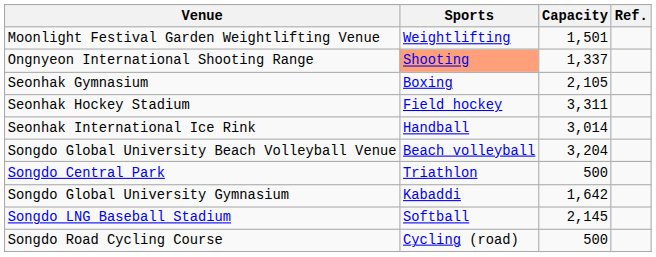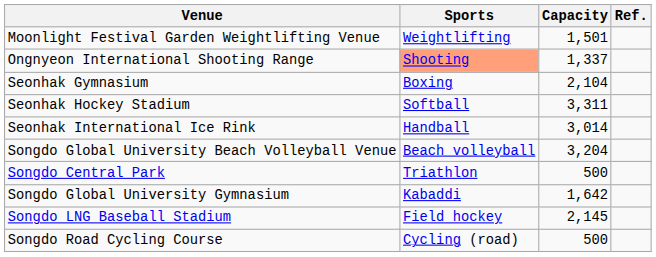Seonhak Gymnasium | Capacity: 2,105 -> 2,104
Seonhak Hockey Stadium | Sports: Field hockey -> Softball
Songdo LNG Baseball Stadium | Sports: Softball -> Field hockey
